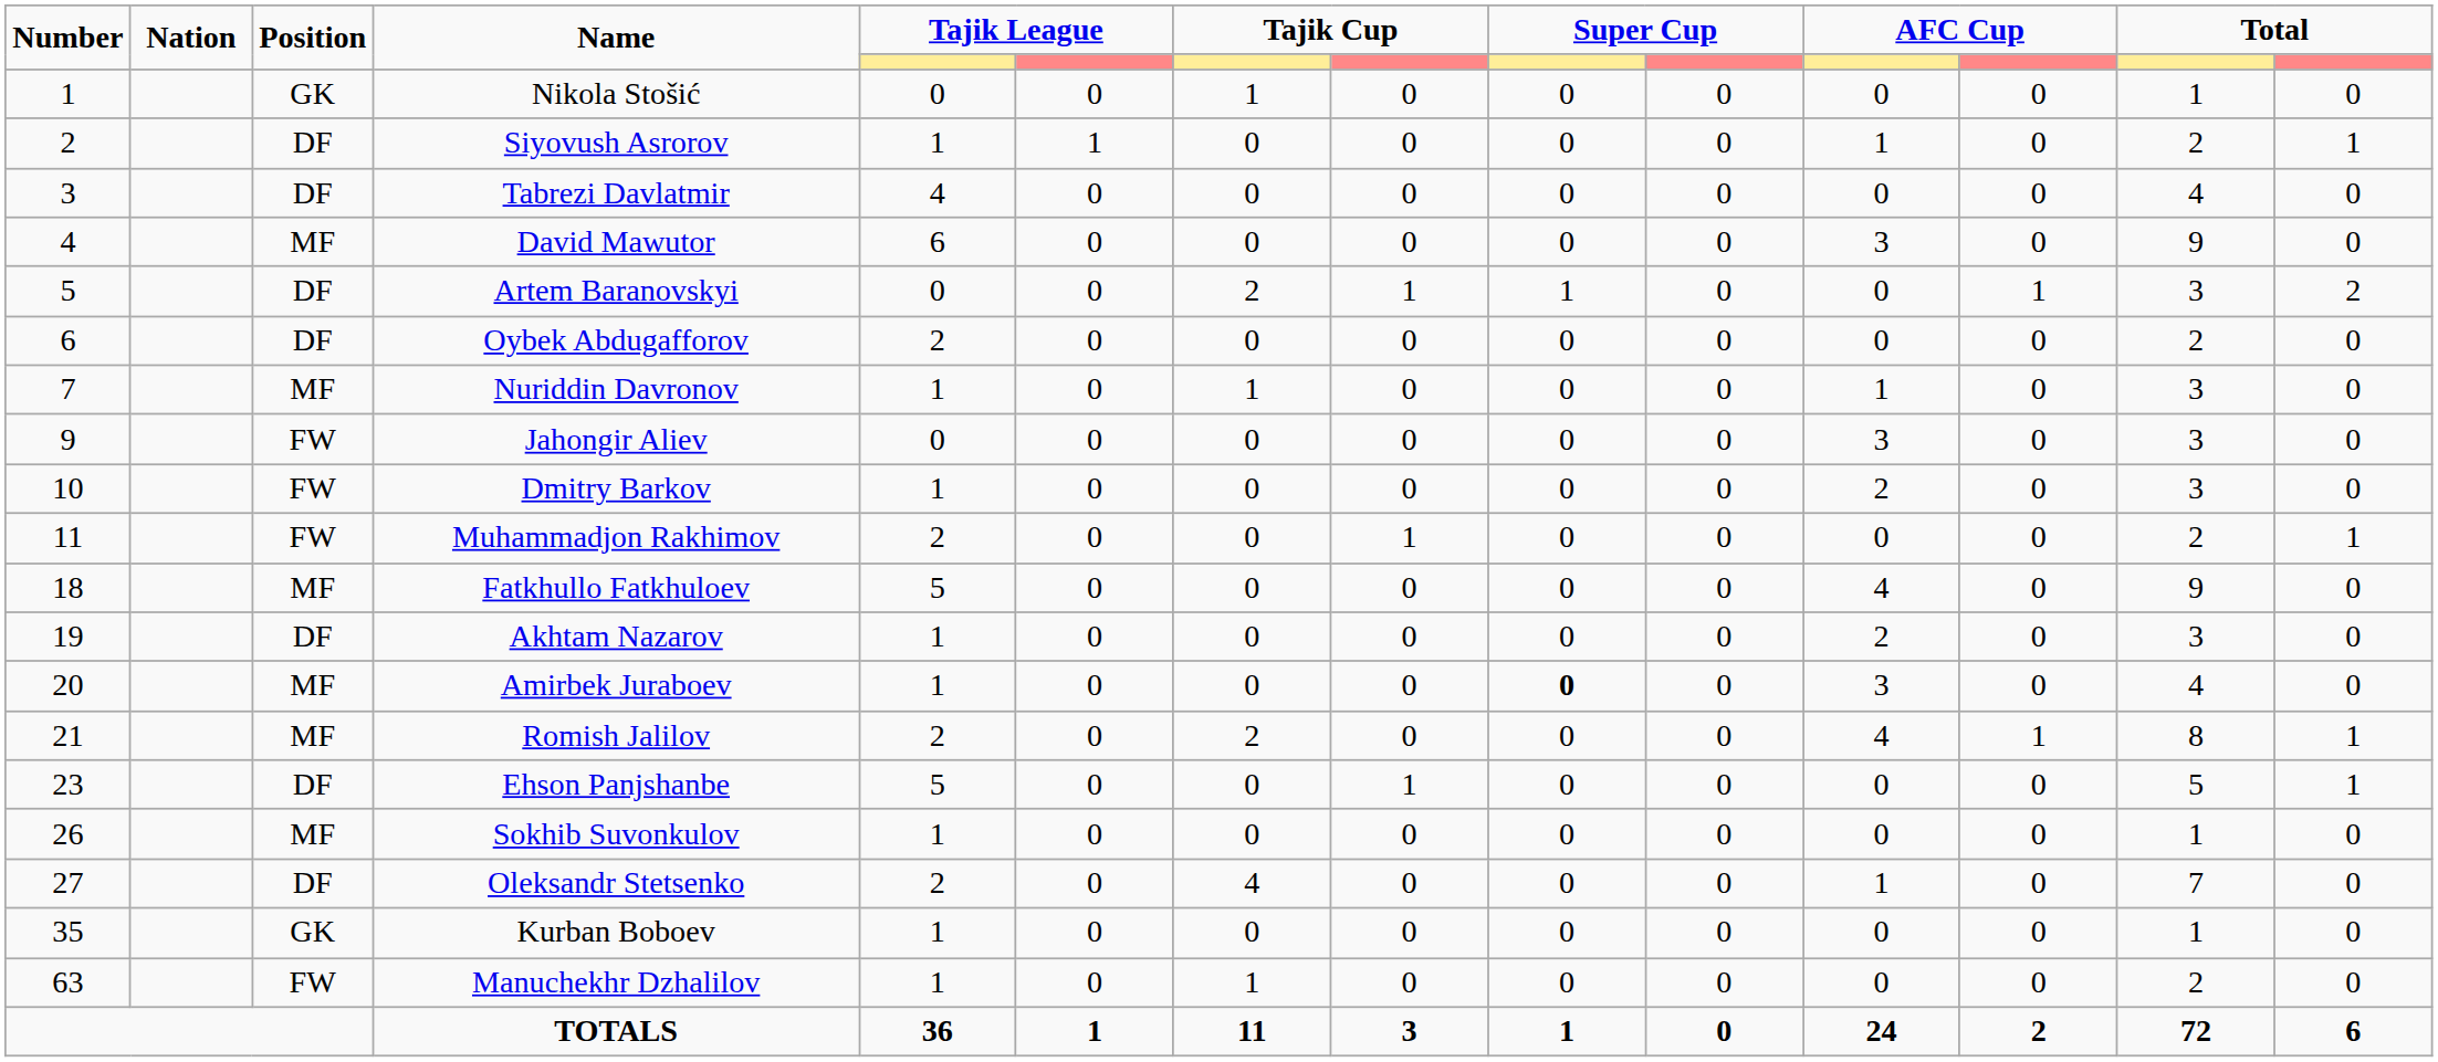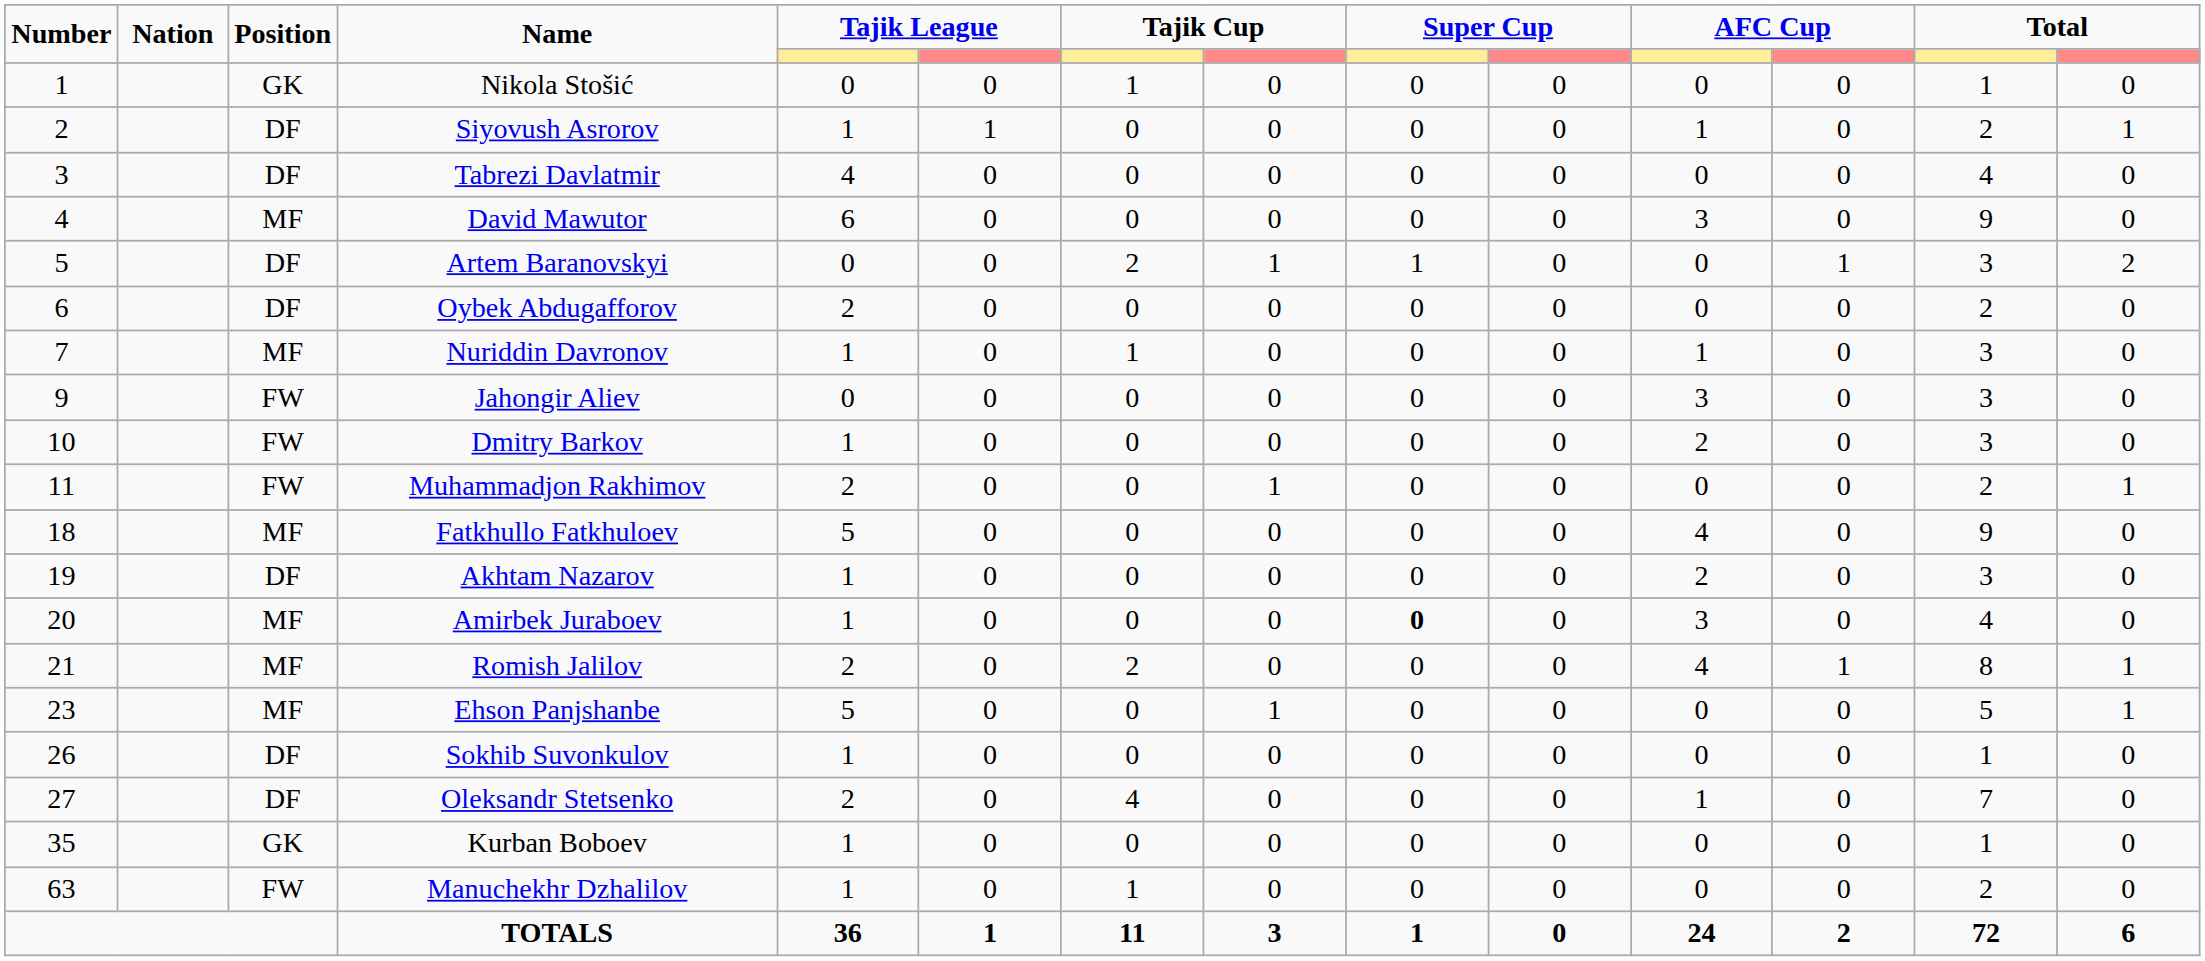Ehson Panjshanbe | Position: DF -> MF
Sokhib Suvonkulov | Position: MF -> DF
